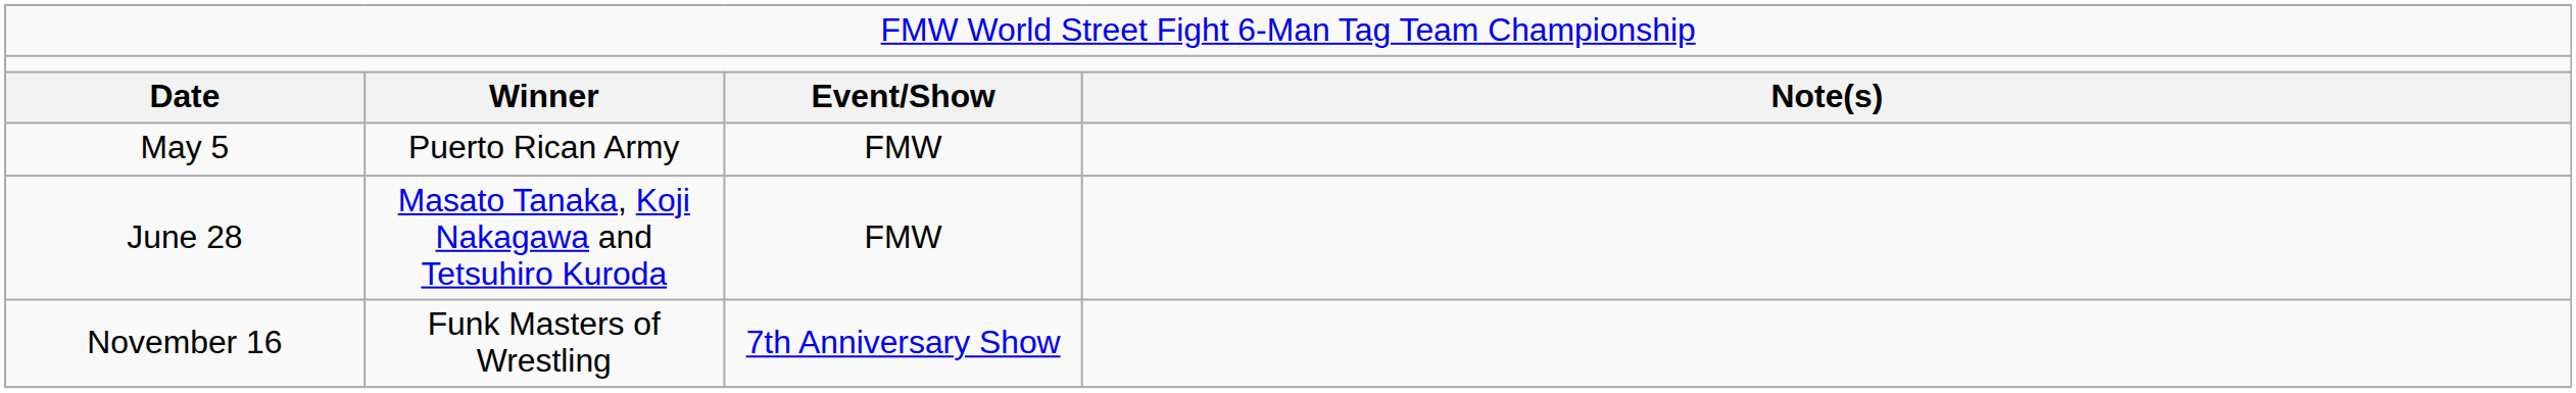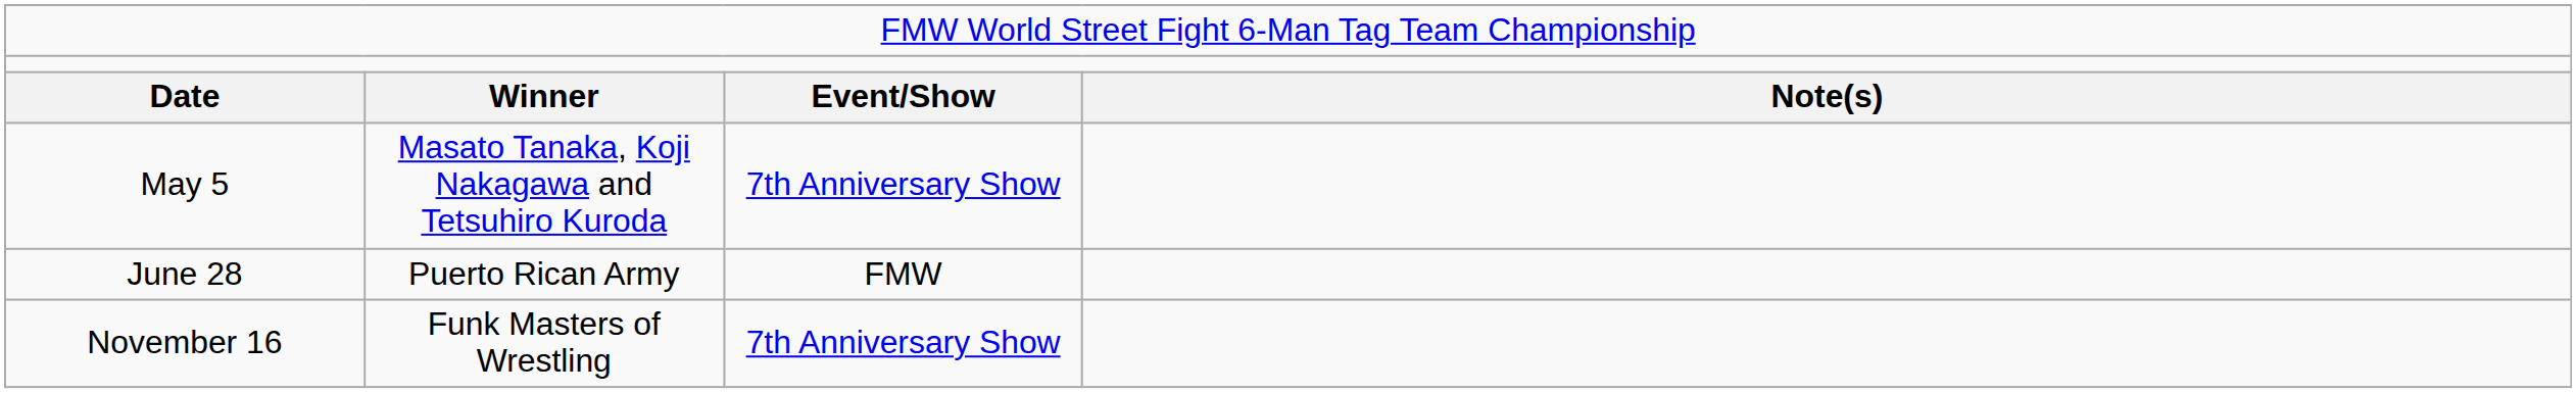May 5 | column 2: Puerto Rican Army -> Masato Tanaka, Koji Nakagawa and Tetsuhiro Kuroda
May 5 | column 3: FMW -> 7th Anniversary Show
June 28 | column 2: Masato Tanaka, Koji Nakagawa and Tetsuhiro Kuroda -> Puerto Rican Army
